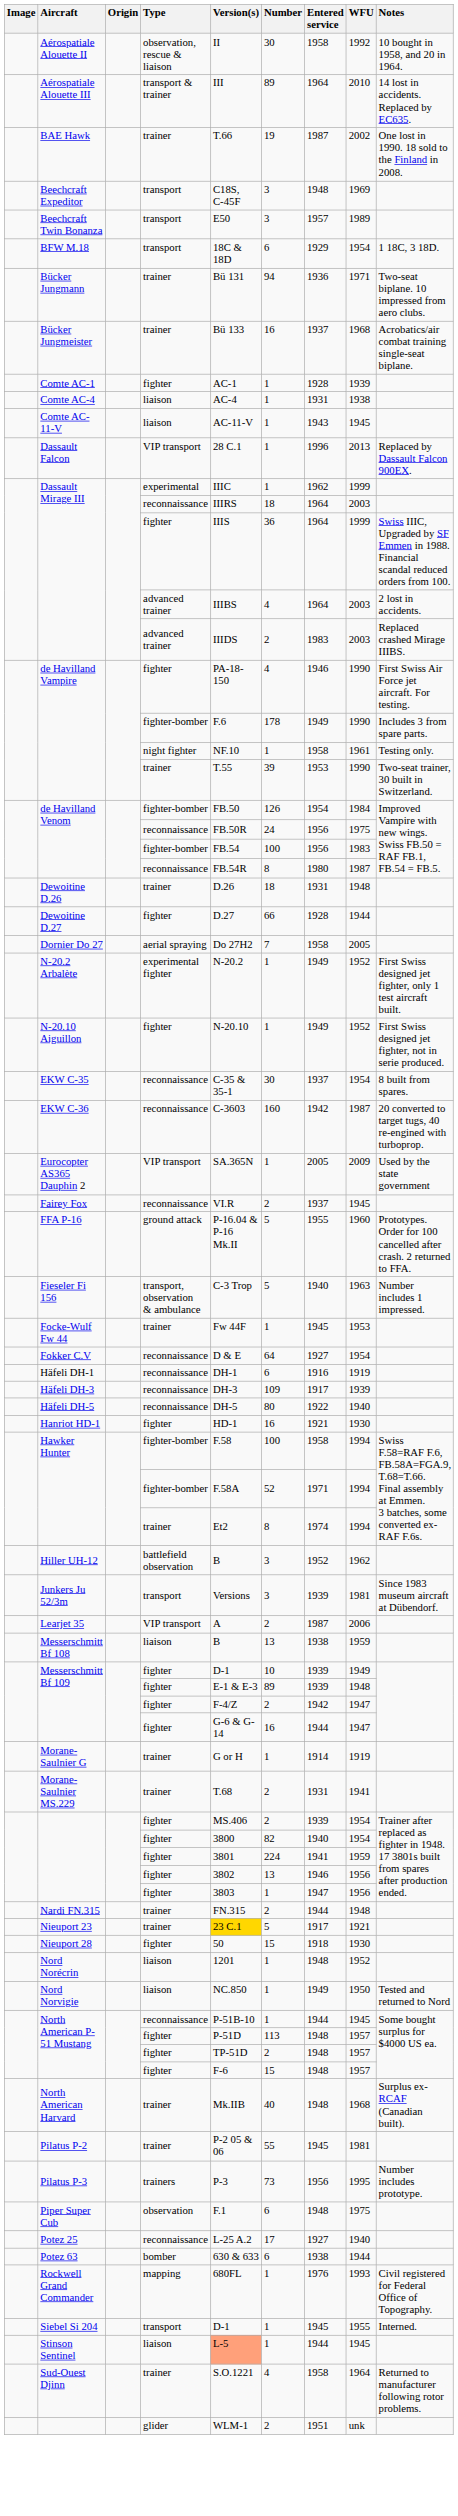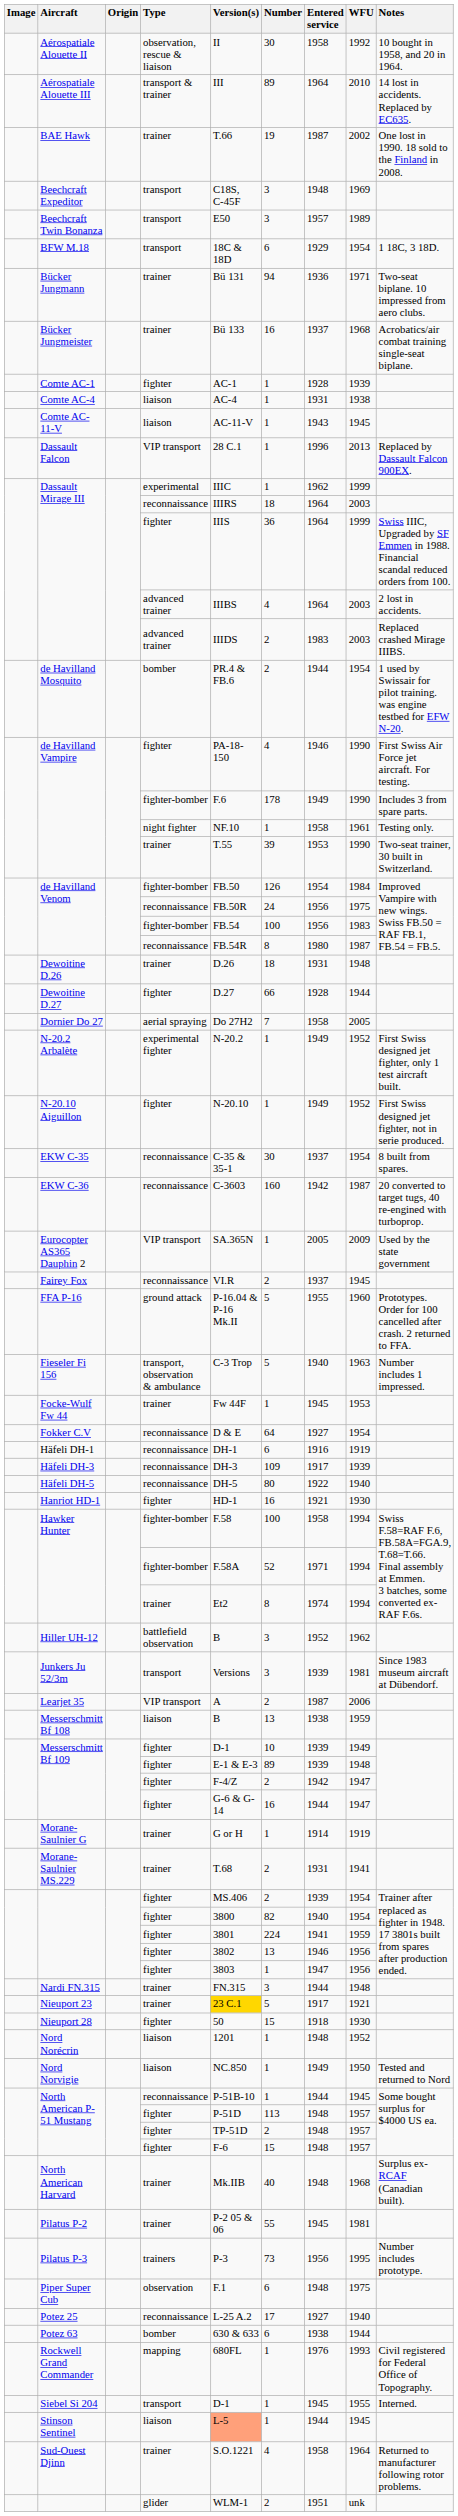+ row: de Havilland Mosquito | bomber | PR.4 & FB.6 | 2 | 1944 | 1954 | 1 used by Swissair for pilot training. was engine testbed for EFW N-20.
Nardi FN.315 | Number: 2 -> 3
